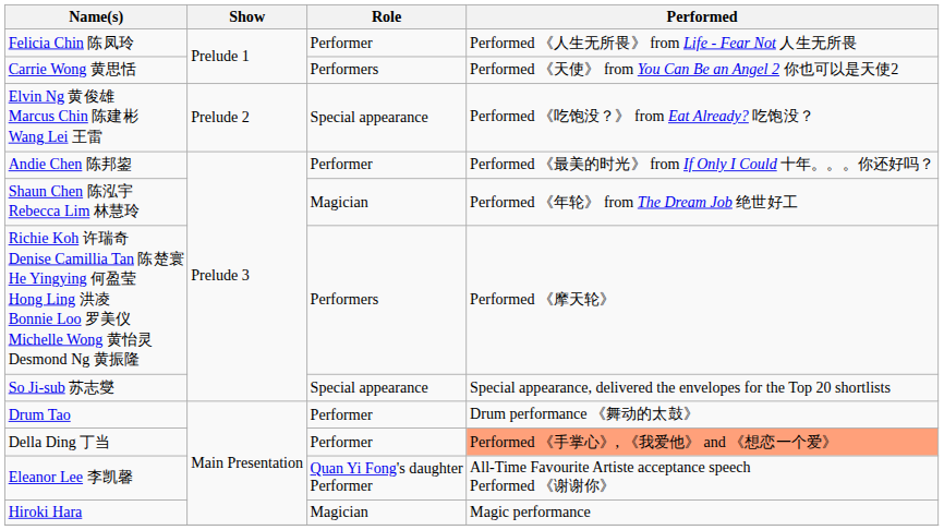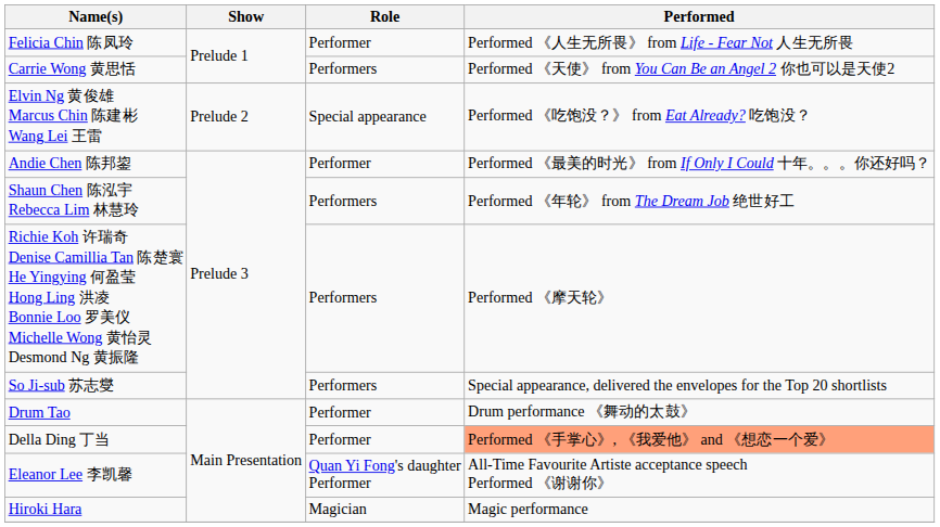Shaun Chen 陈泓宇 Rebecca Lim 林慧玲 | Role: Magician -> Performers
So Ji-sub 苏志燮 | Role: Special appearance -> Performers
